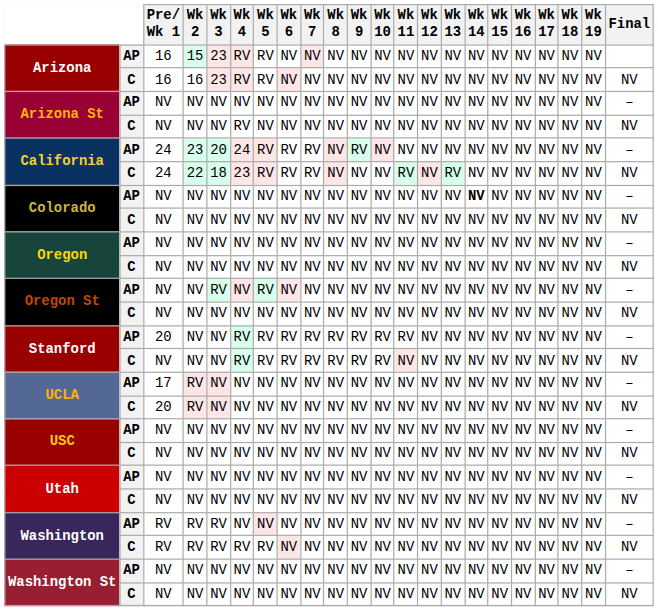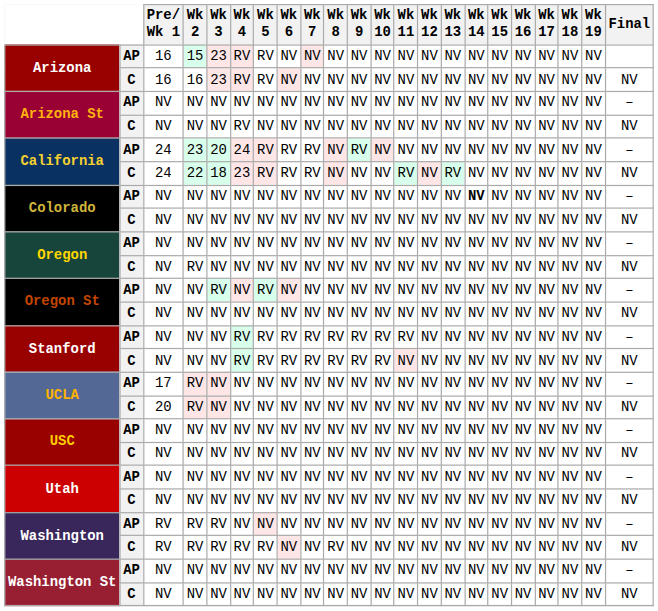Oregon / C | Wk 2: NV -> RV
Stanford / AP | Pre/ Wk 1: 20 -> NV
Washington / C | Wk 8: NV -> RV
